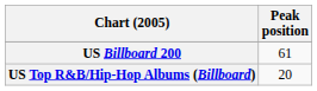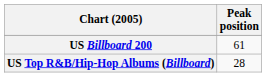US Top R&B/Hip-Hop Albums (Billboard) | Peak position: 20 -> 28
